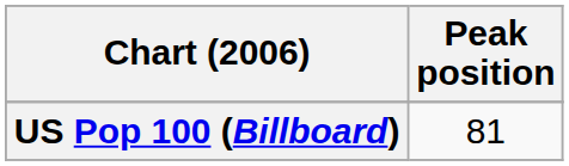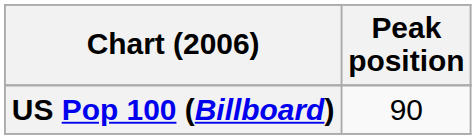US Pop 100 (Billboard) | Peak position: 81 -> 90
